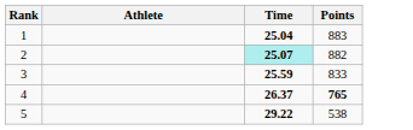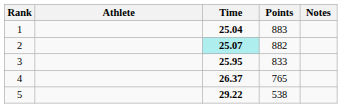+ column: Notes
3 | Time: 25.59 -> 25.95
4 | Points: bold -> normal
